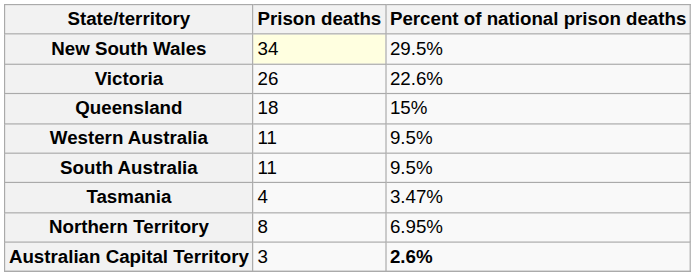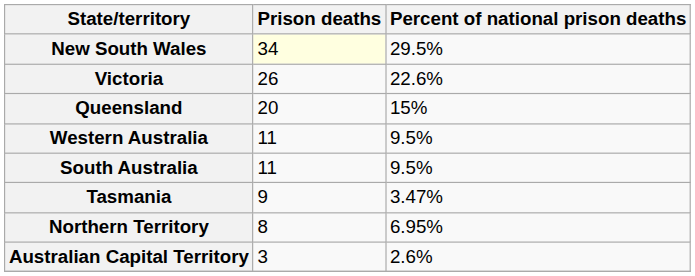Queensland | Prison deaths: 18 -> 20
Tasmania | Prison deaths: 4 -> 9
Australian Capital Territory | Percent of national prison deaths: bold -> normal
